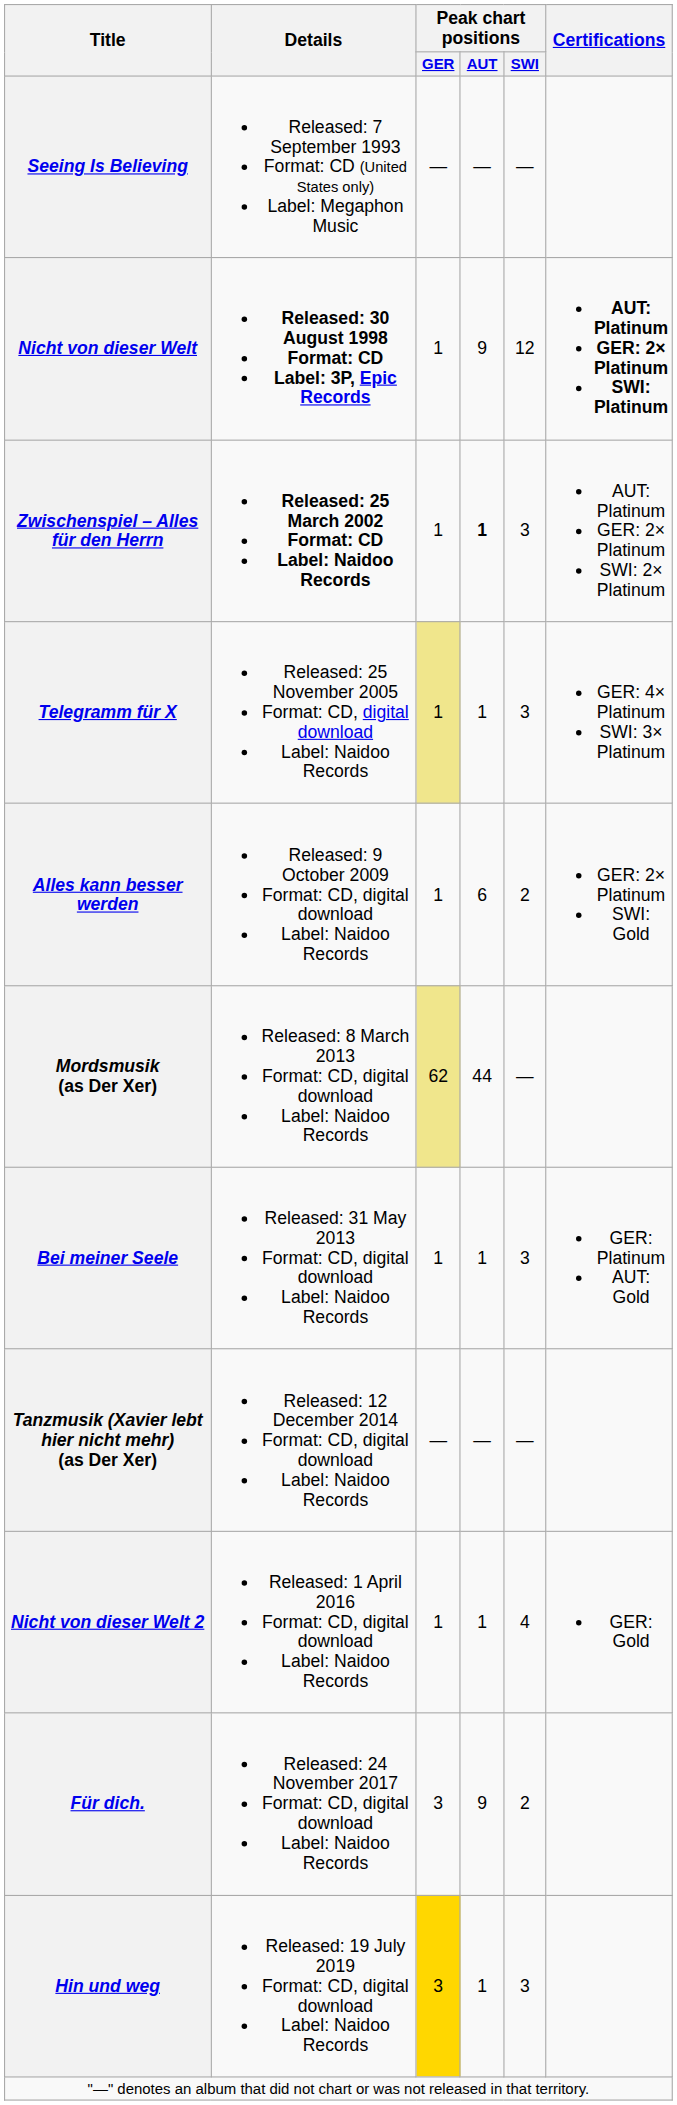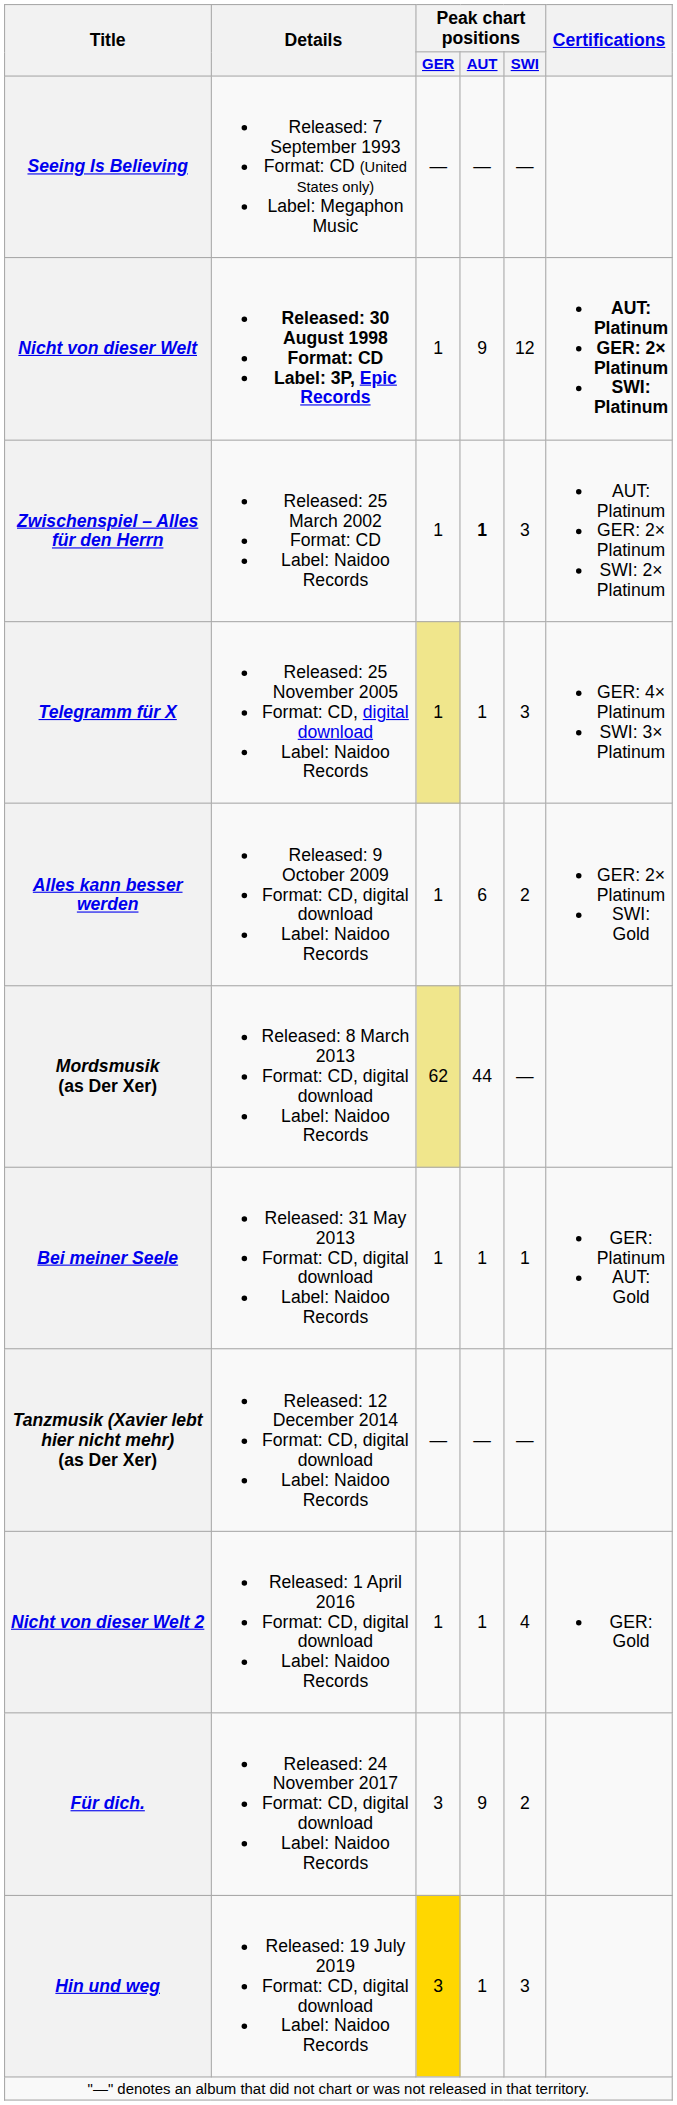Zwischenspiel – Alles für den Herrn | Details: bold -> normal
Bei meiner Seele | Peak chart positions / SWI: 3 -> 1
